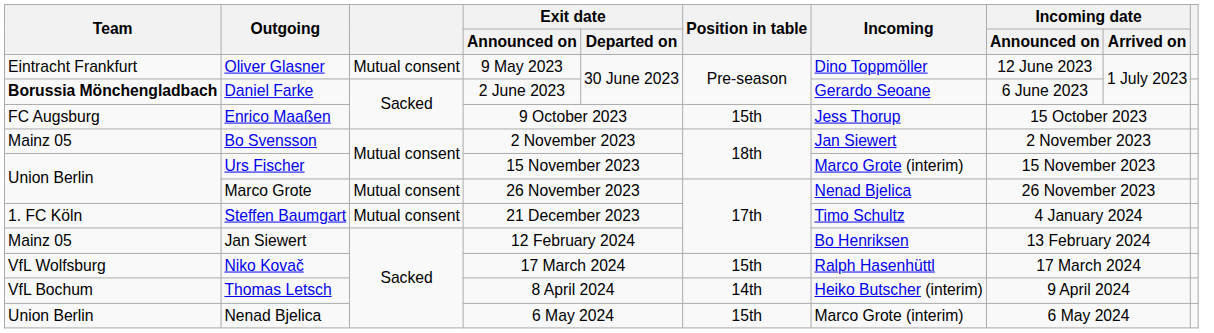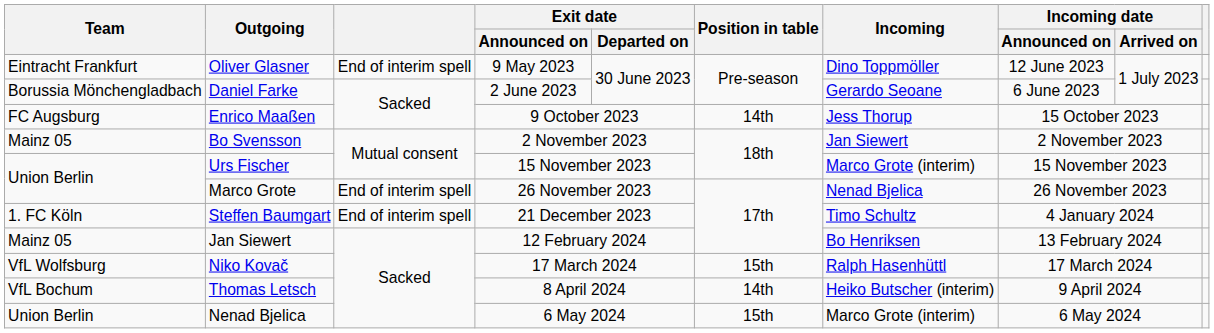Oliver Glasner | column 3: Mutual consent -> End of interim spell
Daniel Farke | Team: bold -> normal
Enrico Maaßen | Position in table: 15th -> 14th
Marco Grote | column 3: Mutual consent -> End of interim spell
Steffen Baumgart | column 3: Mutual consent -> End of interim spell
